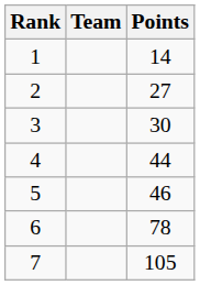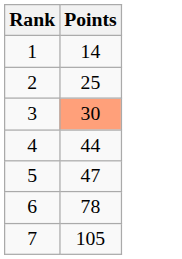- column: Team
2 | Points: 27 -> 25
3 | Points: no background -> lightsalmon background
5 | Points: 46 -> 47
